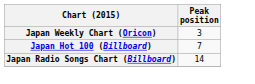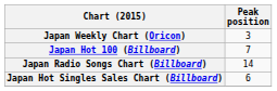+ row: Japan Hot Singles Sales Chart (Billboard) | 6
